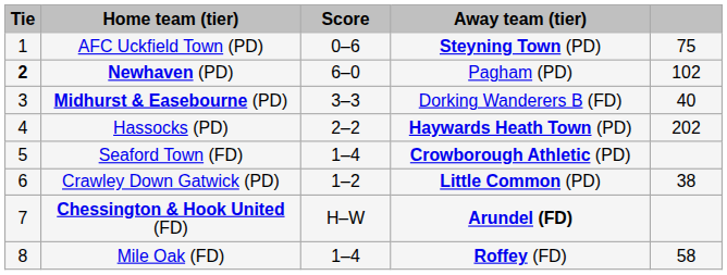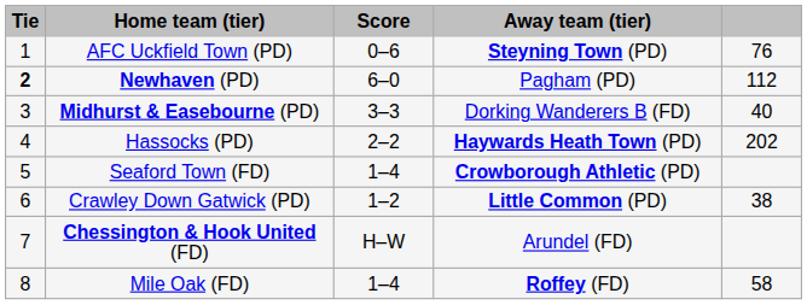AFC Uckfield Town (PD) | column 5: 75 -> 76
Newhaven (PD) | column 5: 102 -> 112
Chessington & Hook United (FD) | Away team (tier): bold -> normal
